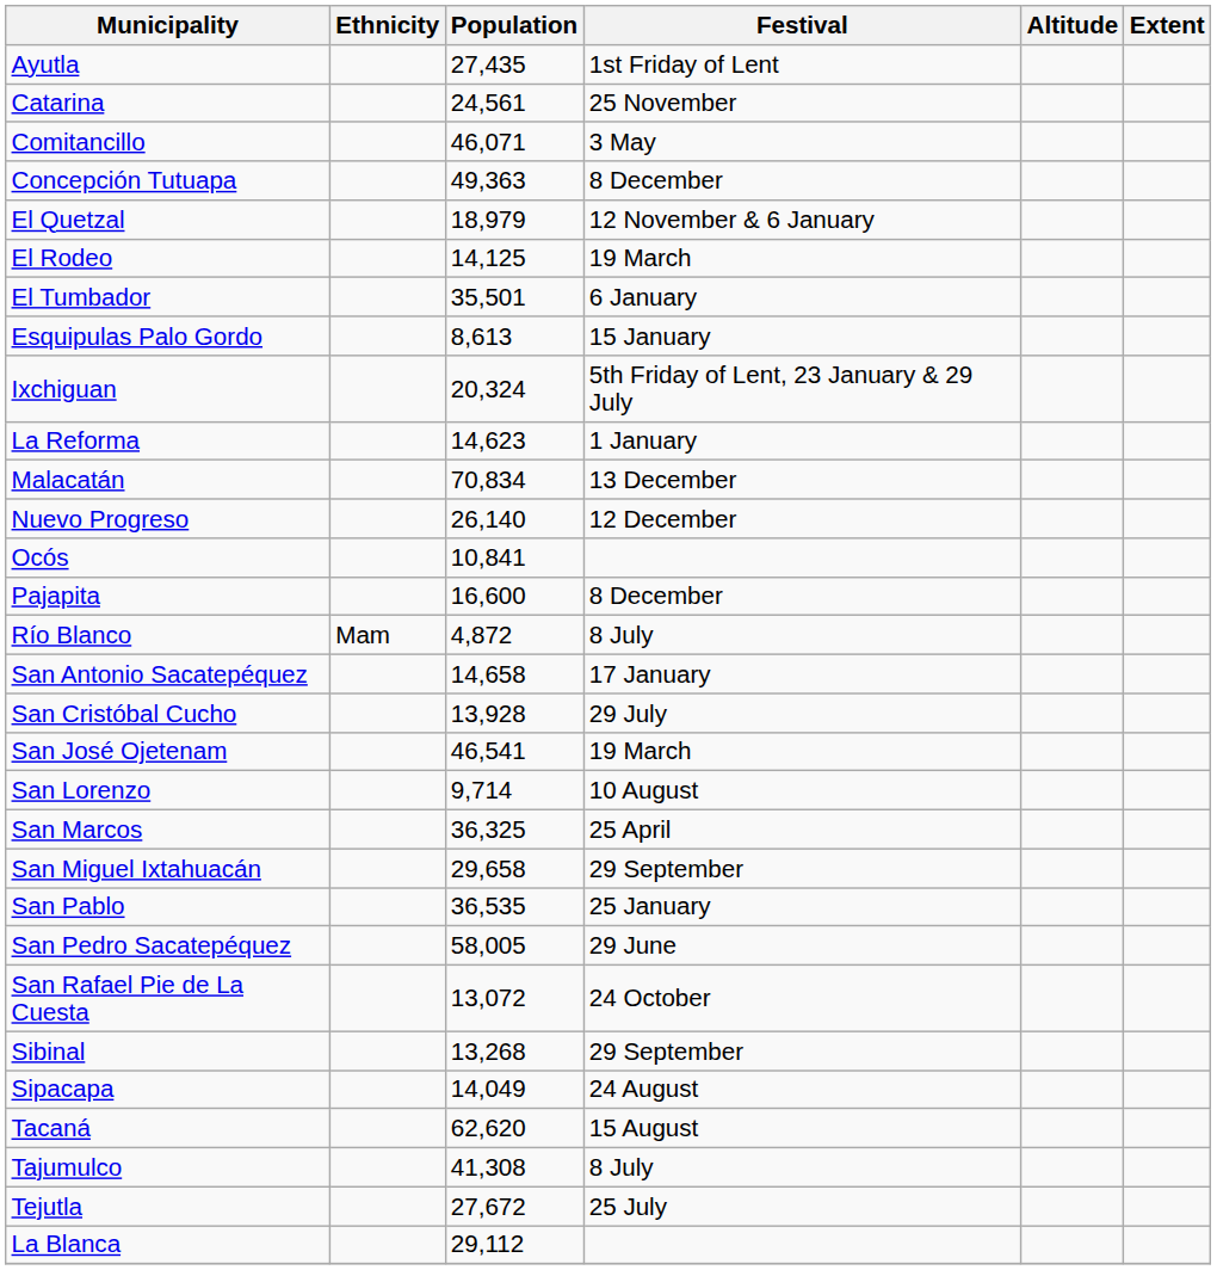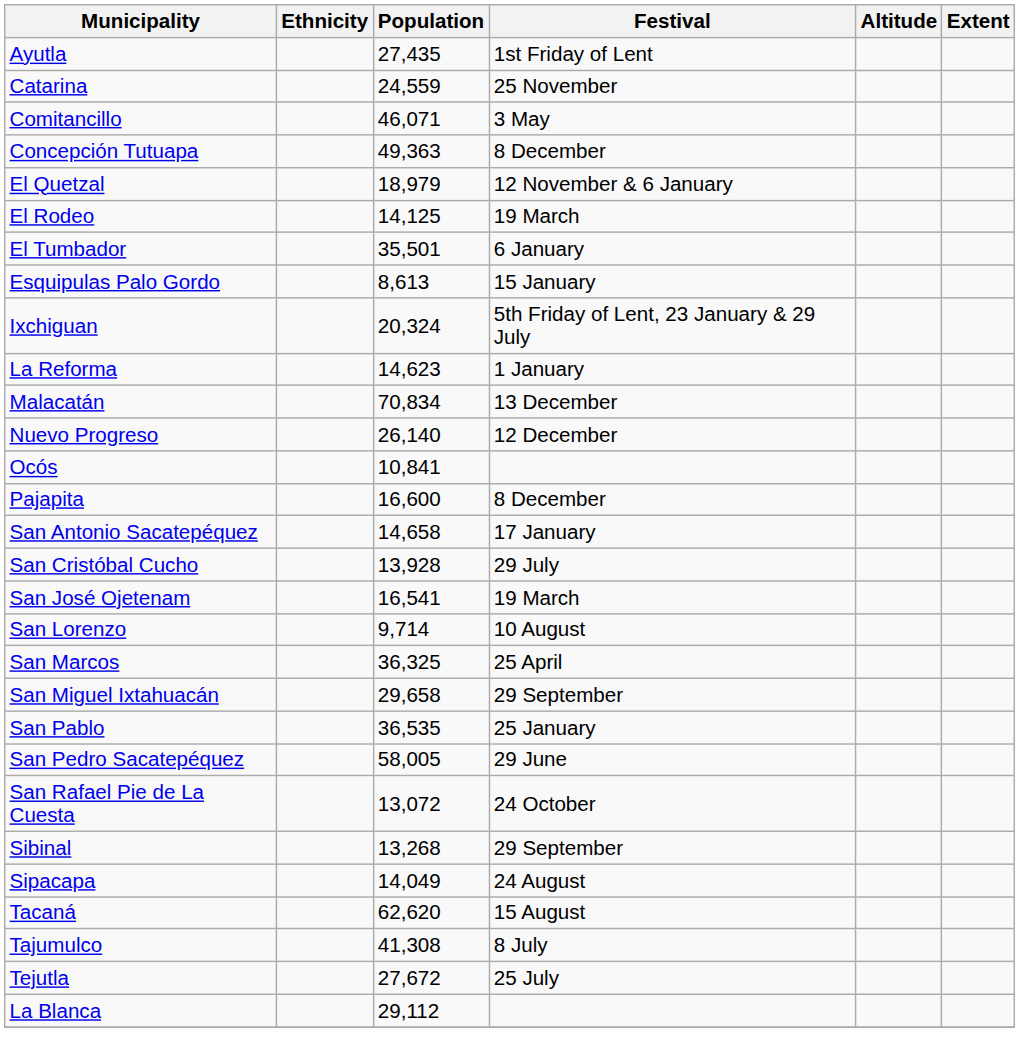Catarina | Population: 24,561 -> 24,559
- row: Río Blanco | Mam | 4,872 | 8 July
San José Ojetenam | Population: 46,541 -> 16,541
